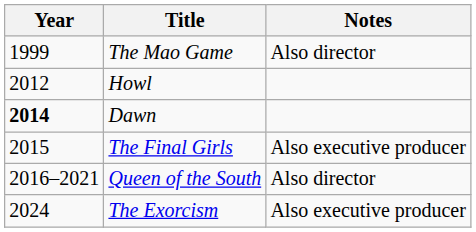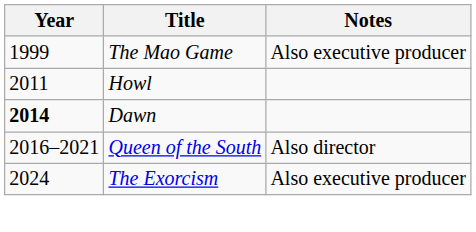The Mao Game | Notes: Also director -> Also executive producer
Howl | Year: 2012 -> 2011
- row: 2015 | The Final Girls | Also executive producer
